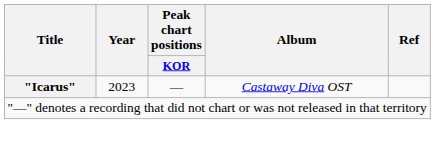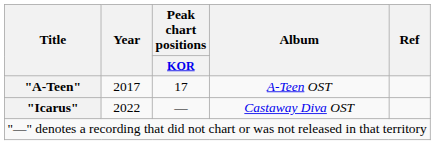+ row: "A-Teen" | 2017 | 17 | A-Teen OST
"Icarus" | Year: 2023 -> 2022
